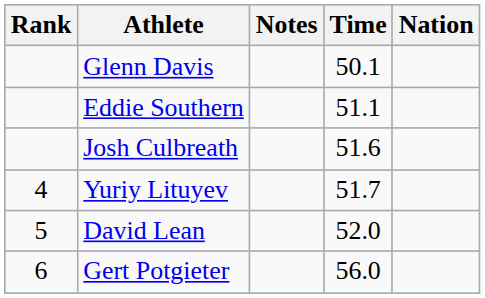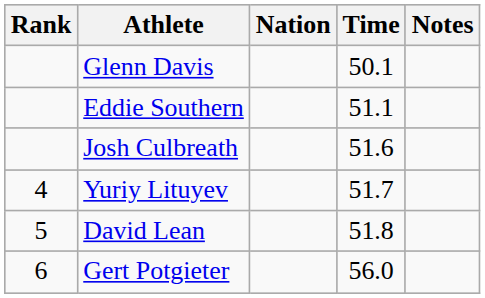columns swapped: Nation <-> Notes
David Lean | Time: 52.0 -> 51.8
